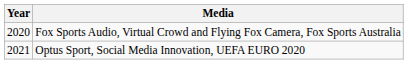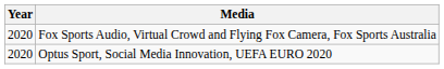Optus Sport, Social Media Innovation, UEFA EURO 2020 | Year: 2021 -> 2020
